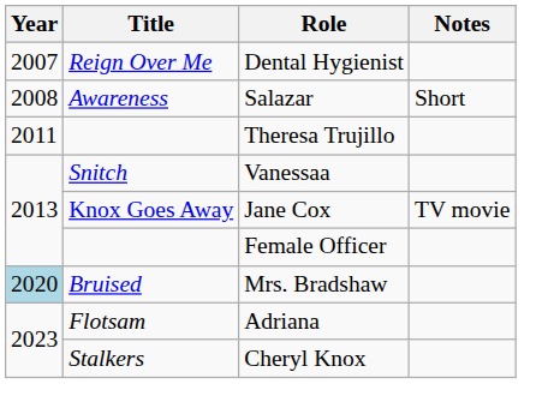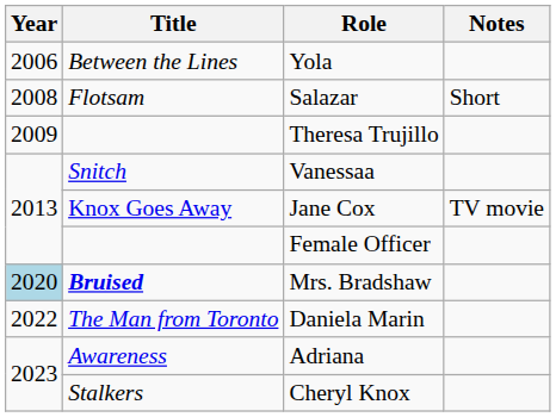+ row: 2006 | Between the Lines | Yola
- row: 2007 | Reign Over Me | Dental Hygienist
Salazar | Title: Awareness -> Flotsam
Theresa Trujillo | Year: 2011 -> 2009
Mrs. Bradshaw | Title: normal -> bold
+ row: 2022 | The Man from Toronto | Daniela Marin
Adriana | Title: Flotsam -> Awareness
